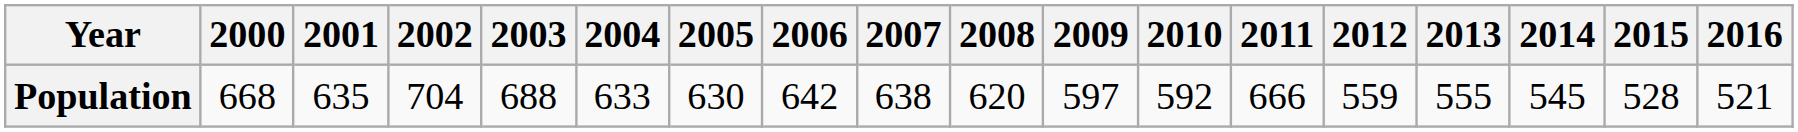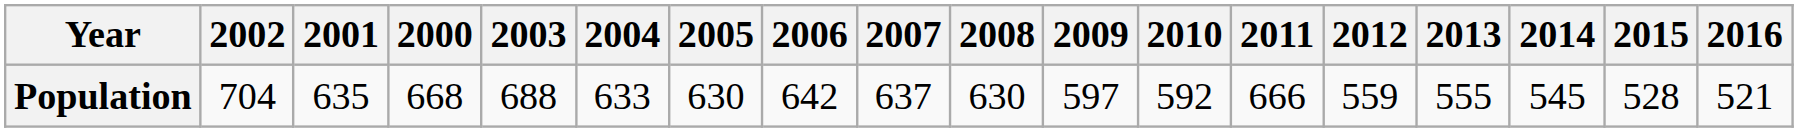columns swapped: 2000 <-> 2002
Population | 2007: 638 -> 637
Population | 2008: 620 -> 630
